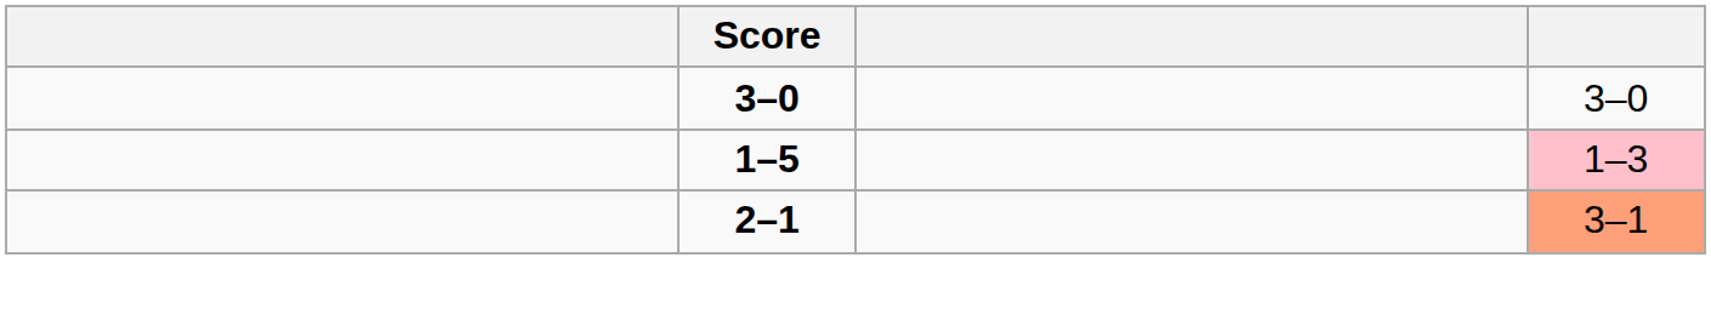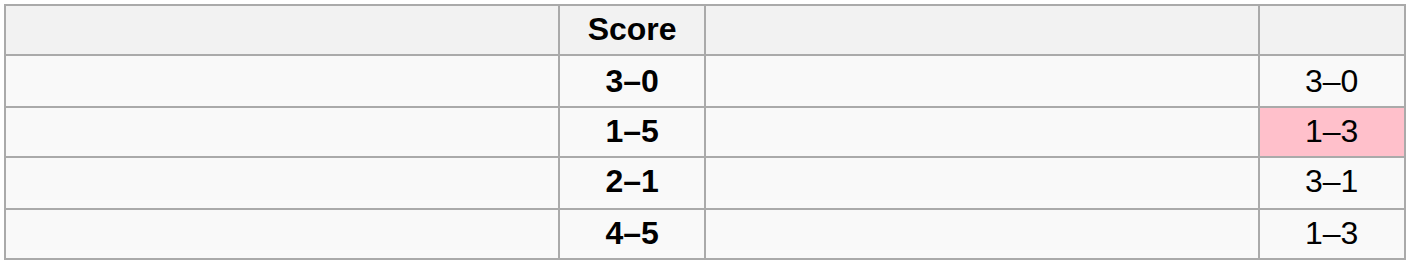2–1 | column 4: lightsalmon background -> no background
+ row: 4–5 | 1–3
